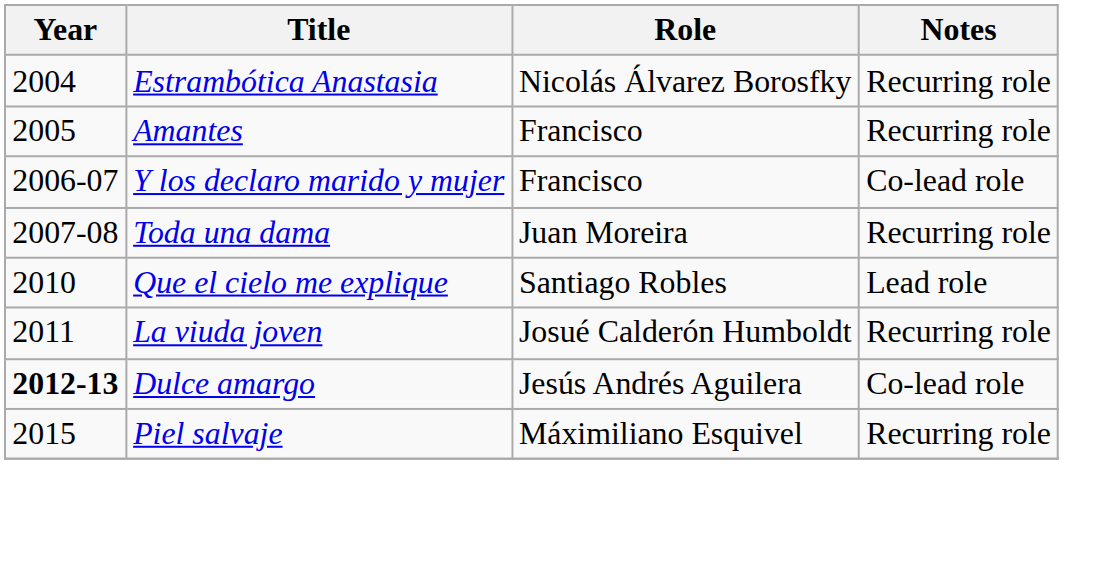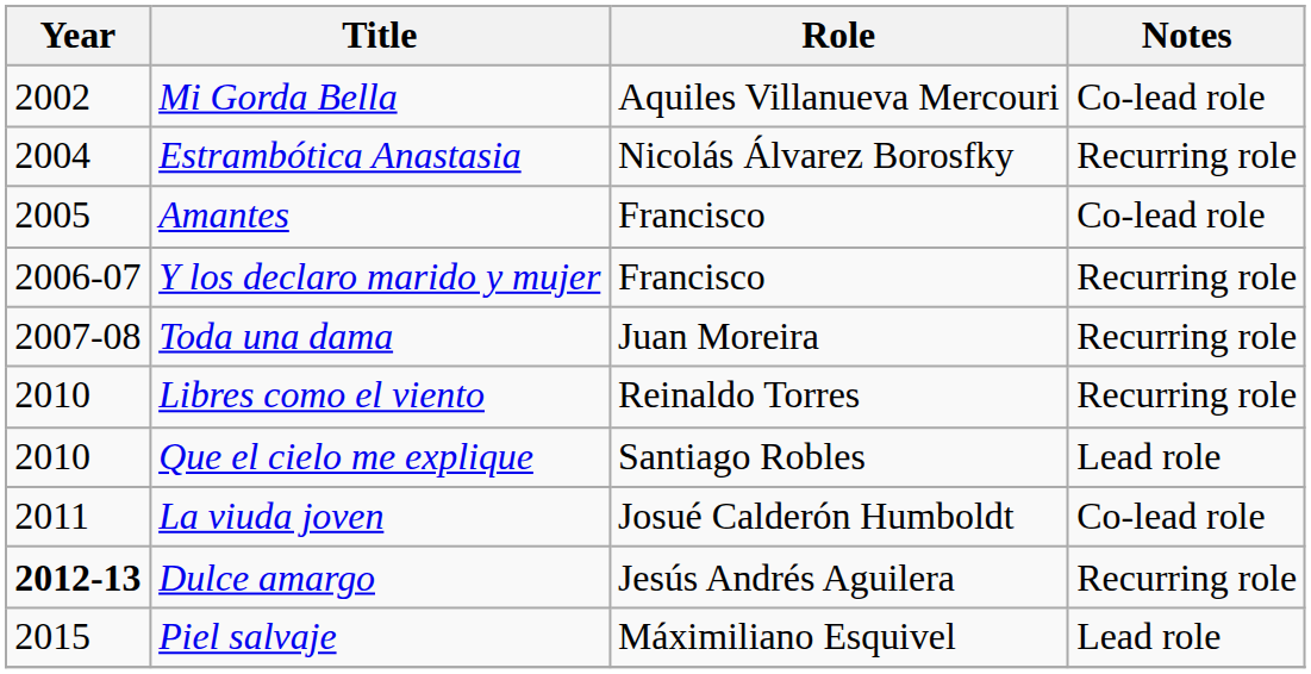+ row: 2002 | Mi Gorda Bella | Aquiles Villanueva Mercouri | Co-lead role
Amantes | Notes: Recurring role -> Co-lead role
Y los declaro marido y mujer | Notes: Co-lead role -> Recurring role
+ row: 2010 | Libres como el viento | Reinaldo Torres | Recurring role
La viuda joven | Notes: Recurring role -> Co-lead role
Dulce amargo | Notes: Co-lead role -> Recurring role
Piel salvaje | Notes: Recurring role -> Lead role
